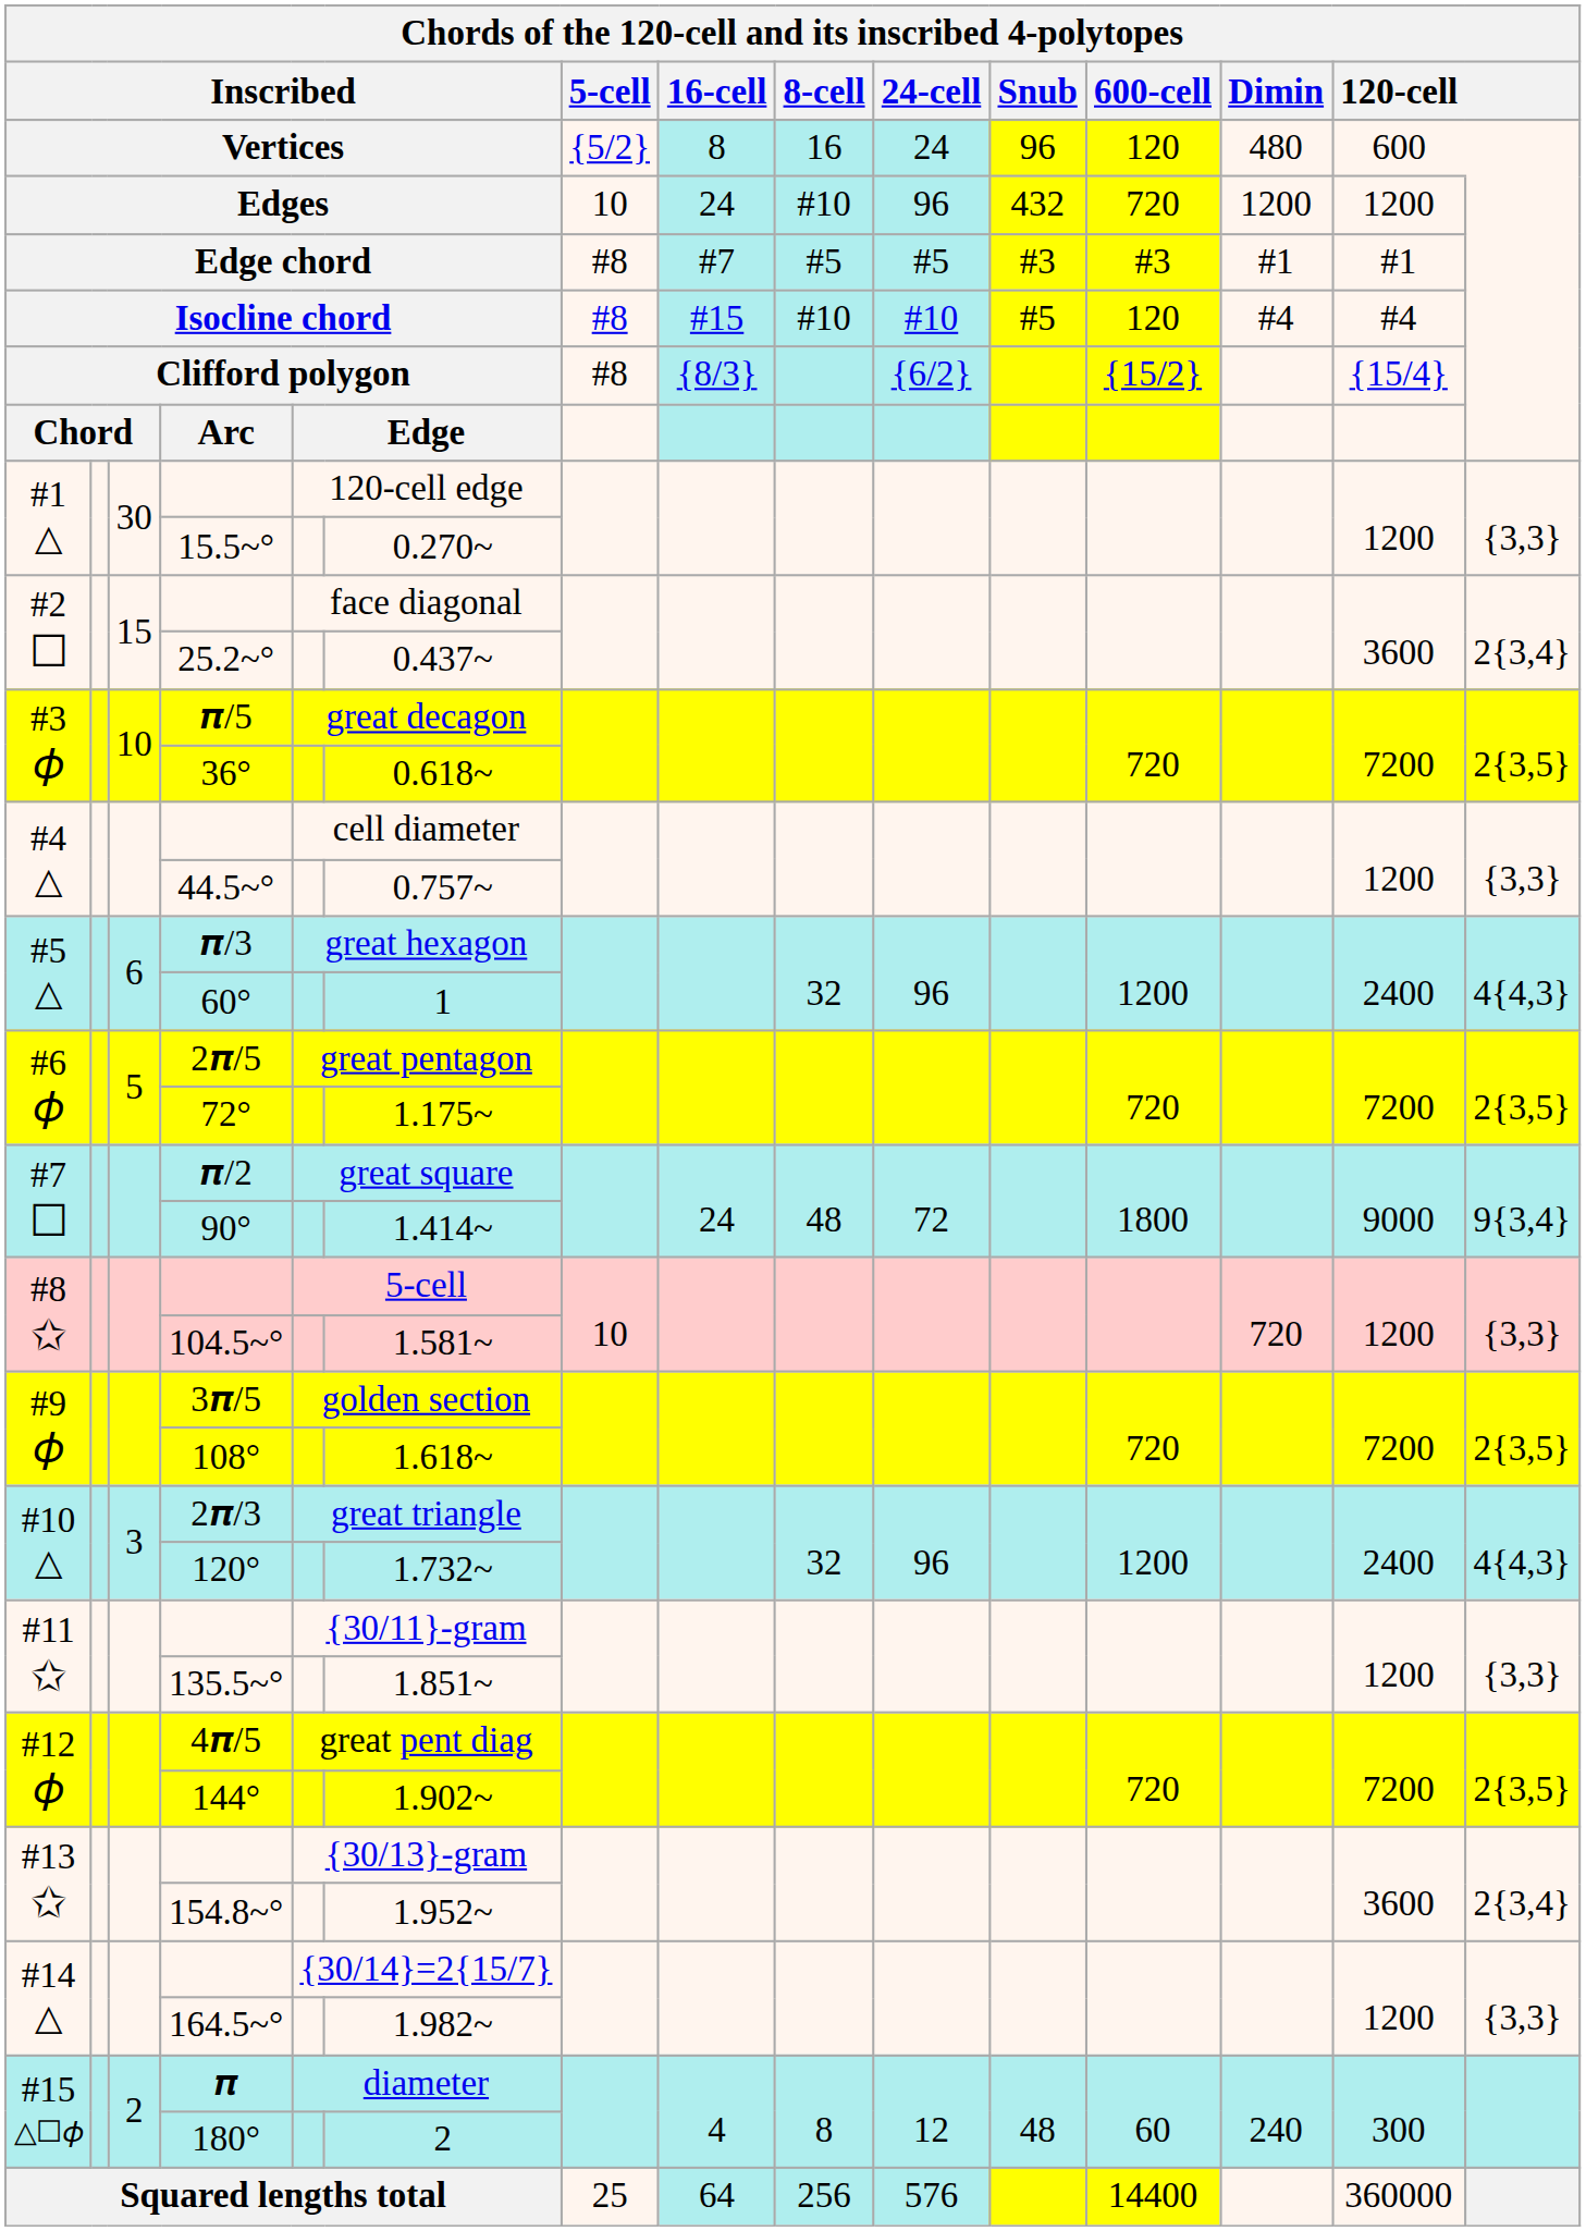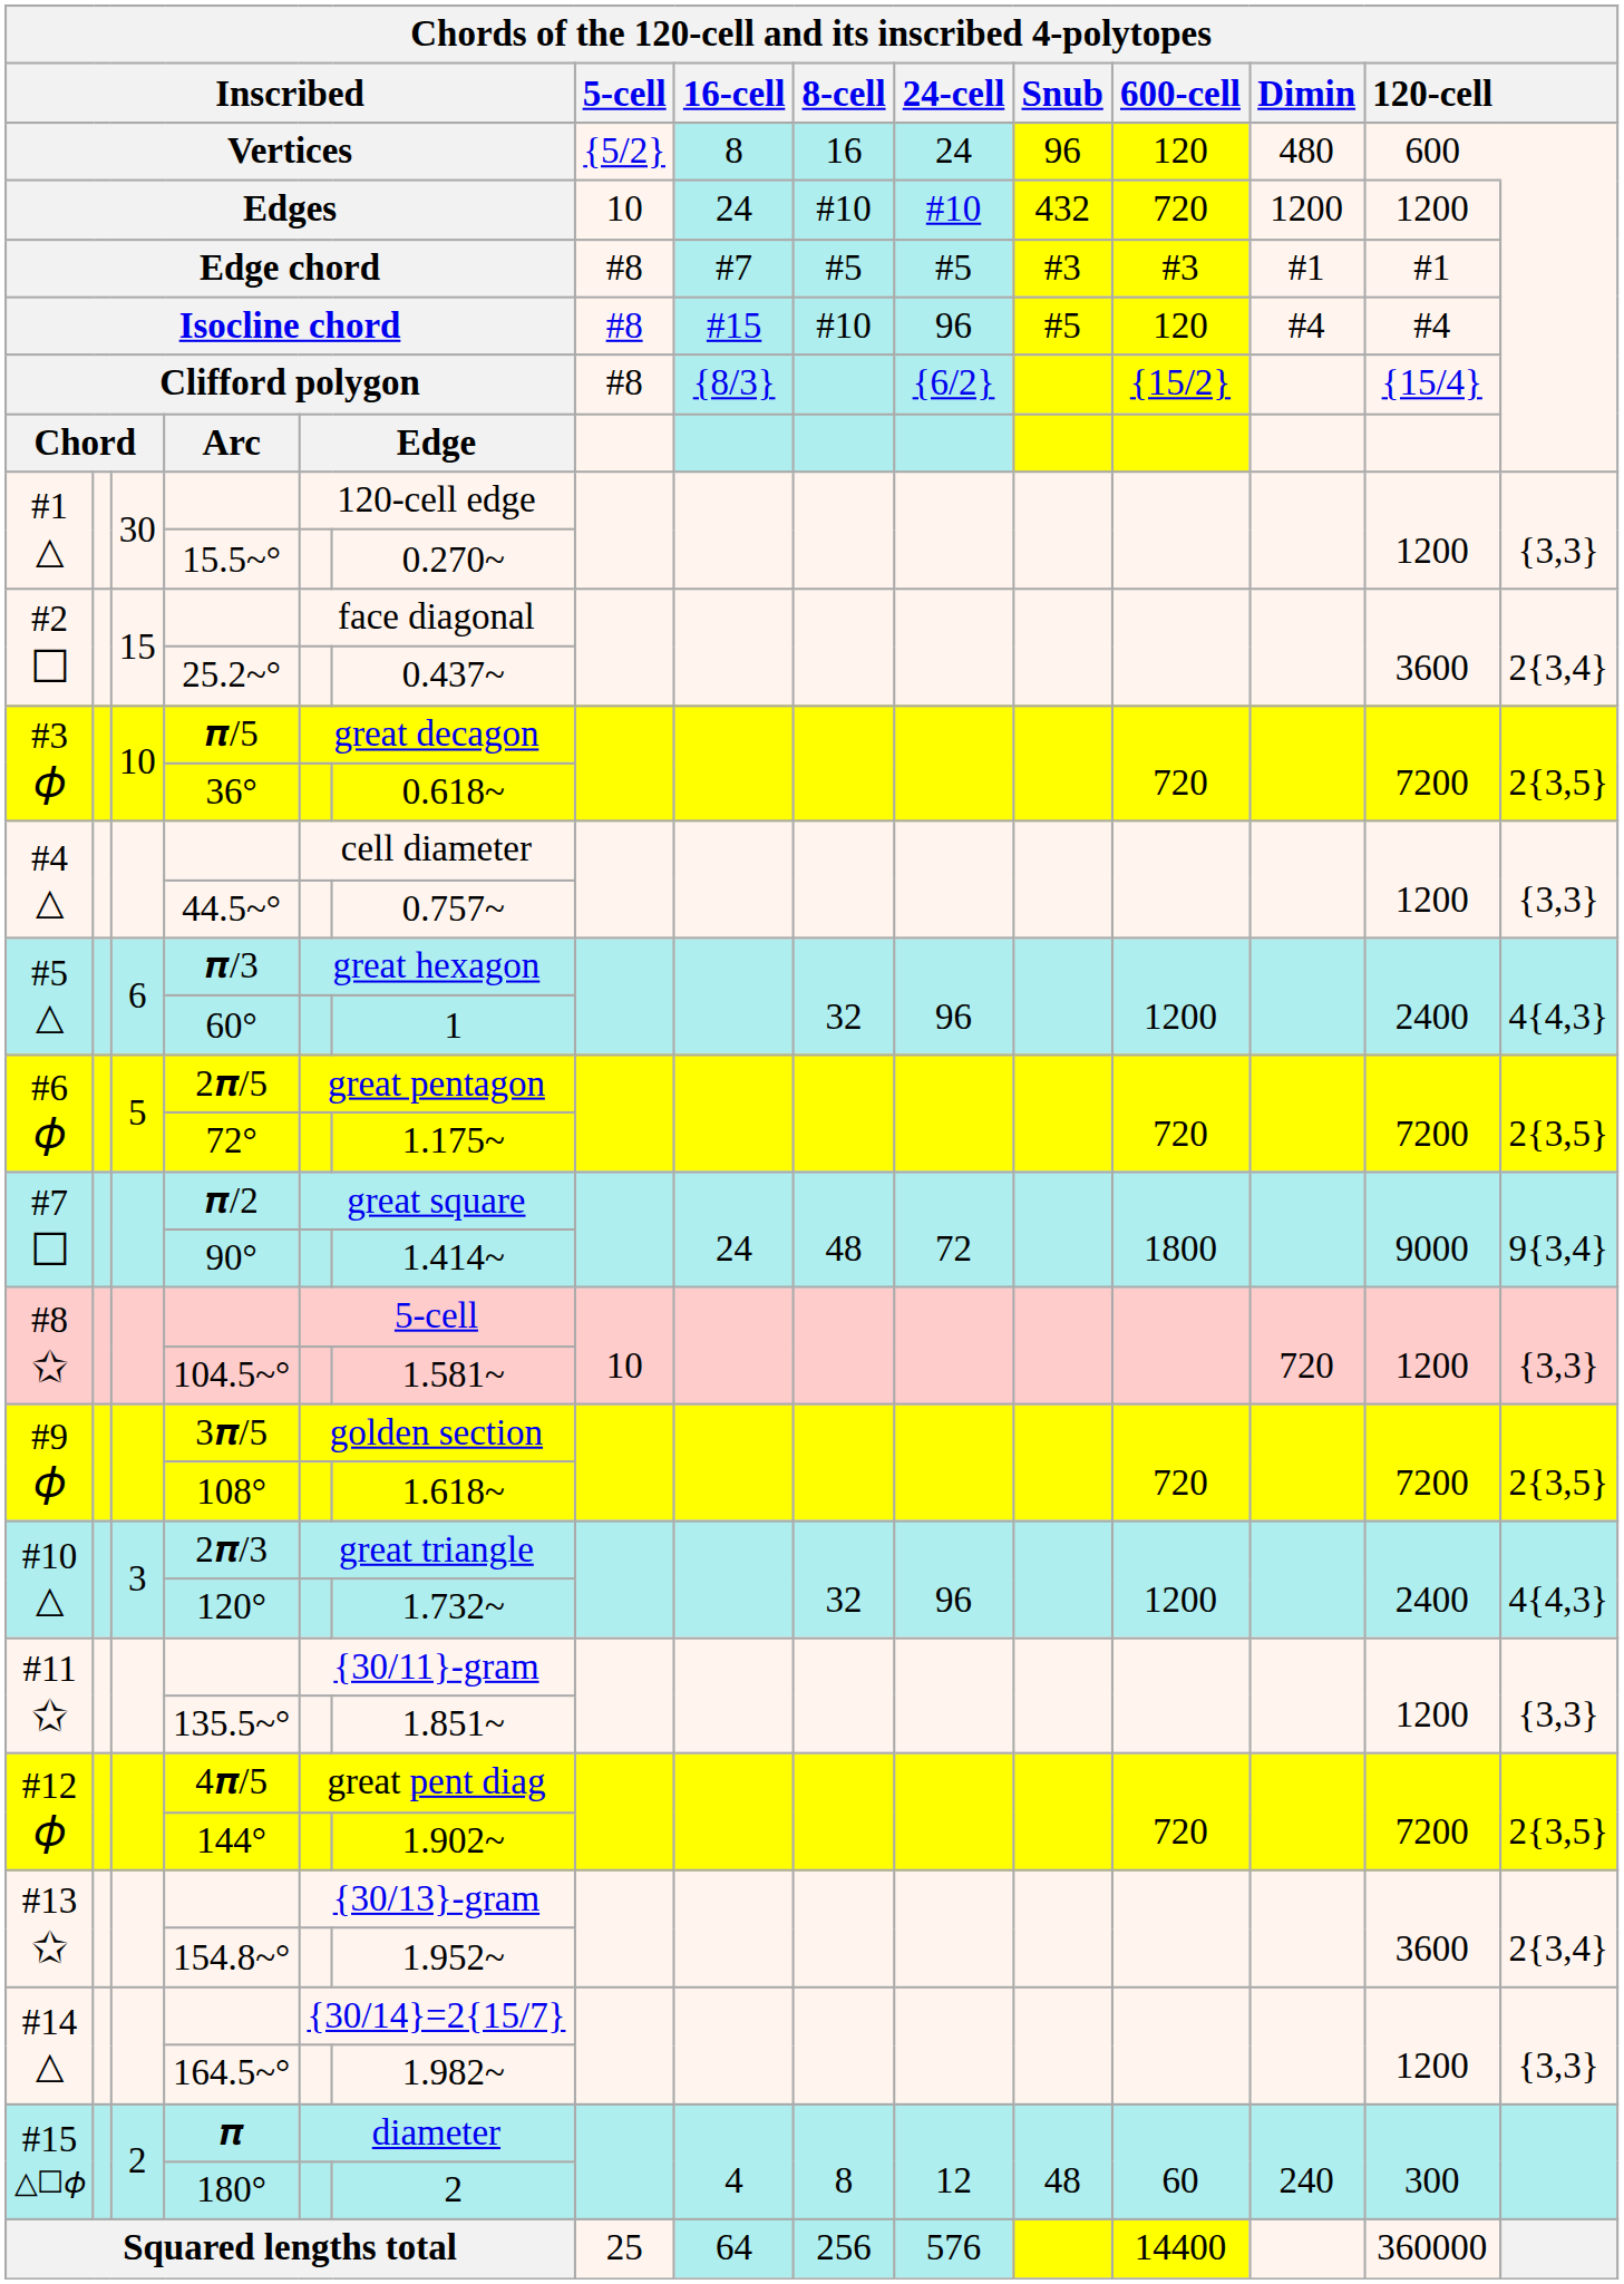Edges | 24-cell: 96 -> #10
Isocline chord | 24-cell: #10 -> 96
